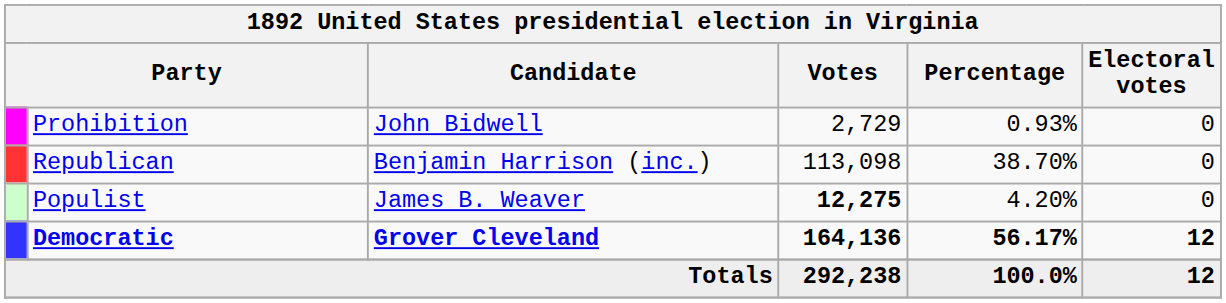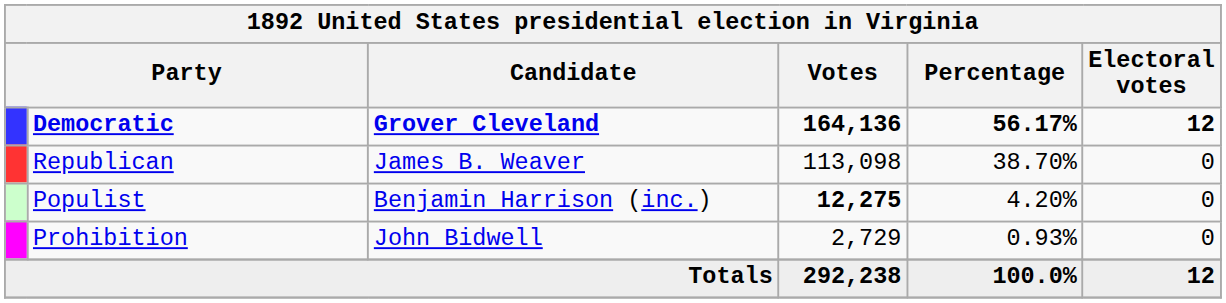rows swapped: Democratic <-> Prohibition
Republican | Candidate: Benjamin Harrison (inc.) -> James B. Weaver
Populist | Candidate: James B. Weaver -> Benjamin Harrison (inc.)
